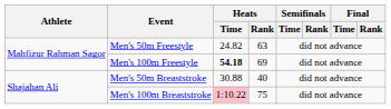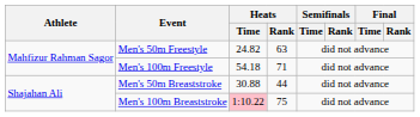Men's 100m Freestyle | Heats / Time: bold -> normal
Men's 100m Freestyle | Heats / Rank: 69 -> 71
Men's 50m Breaststroke | Heats / Rank: 40 -> 44
